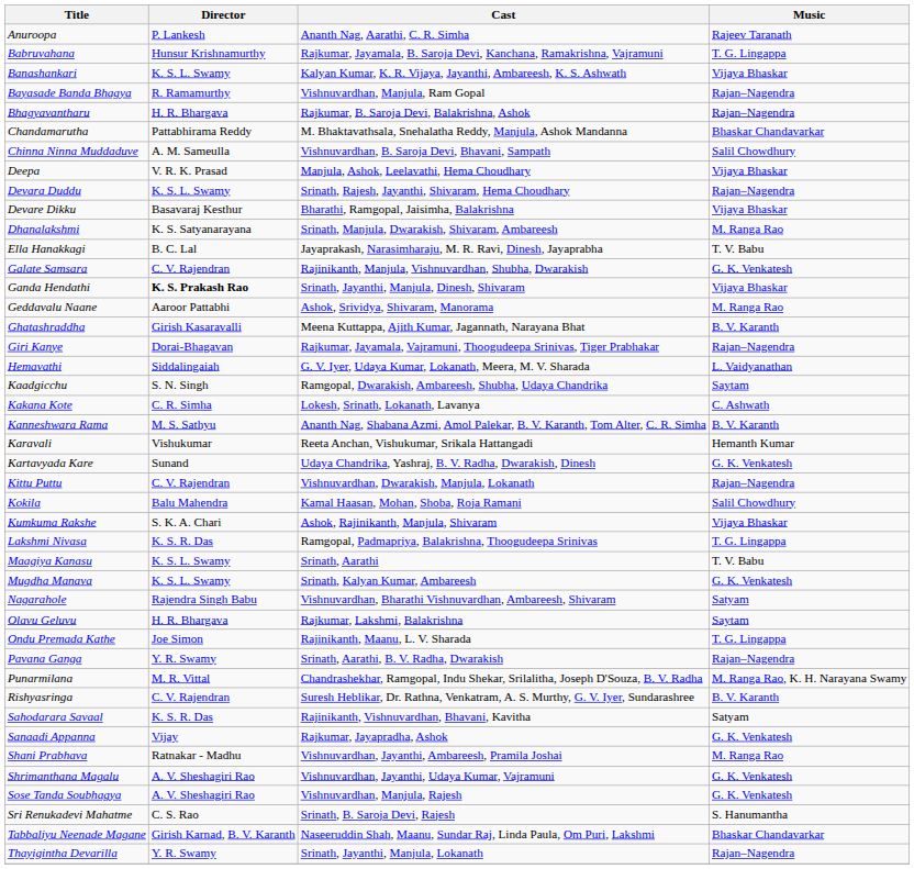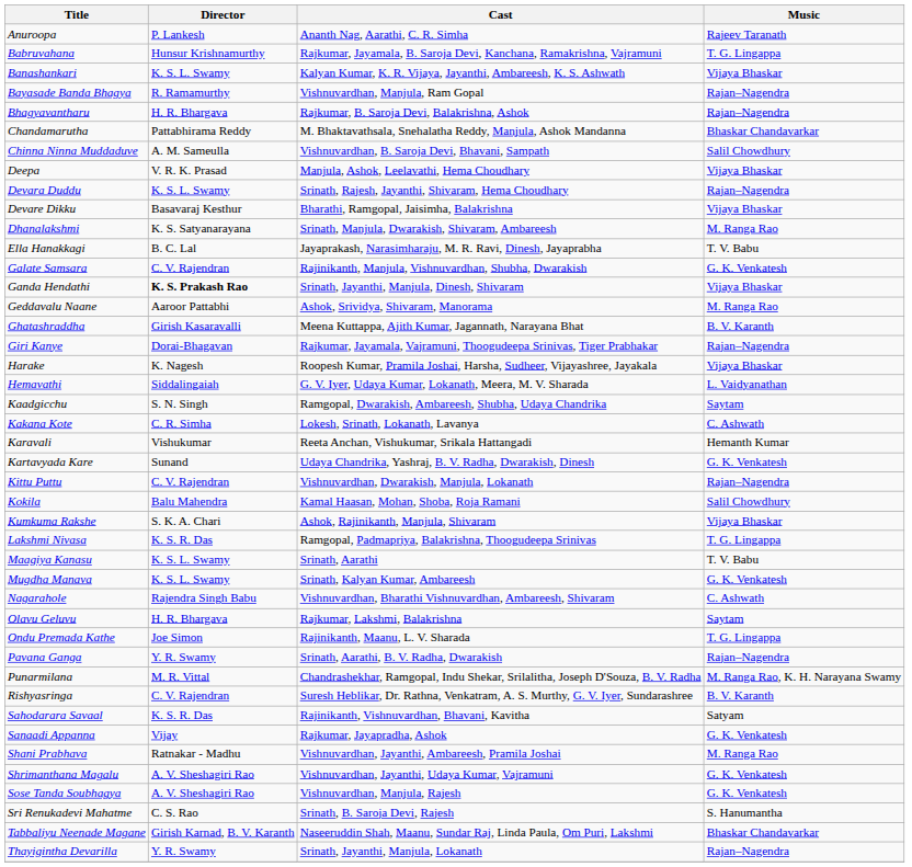+ row: Harake | K. Nagesh | Roopesh Kumar, Pramila Joshai, Harsha, Sudheer, Vijayashree, Jayakala | Vijaya Bhaskar
- row: Kanneshwara Rama | M. S. Sathyu | Ananth Nag, Shabana Azmi, Amol Palekar, B. V. Karanth, Tom Alter, C. R. Simha | B. V. Karanth
Nagarahole | Music: Satyam -> C. Ashwath
